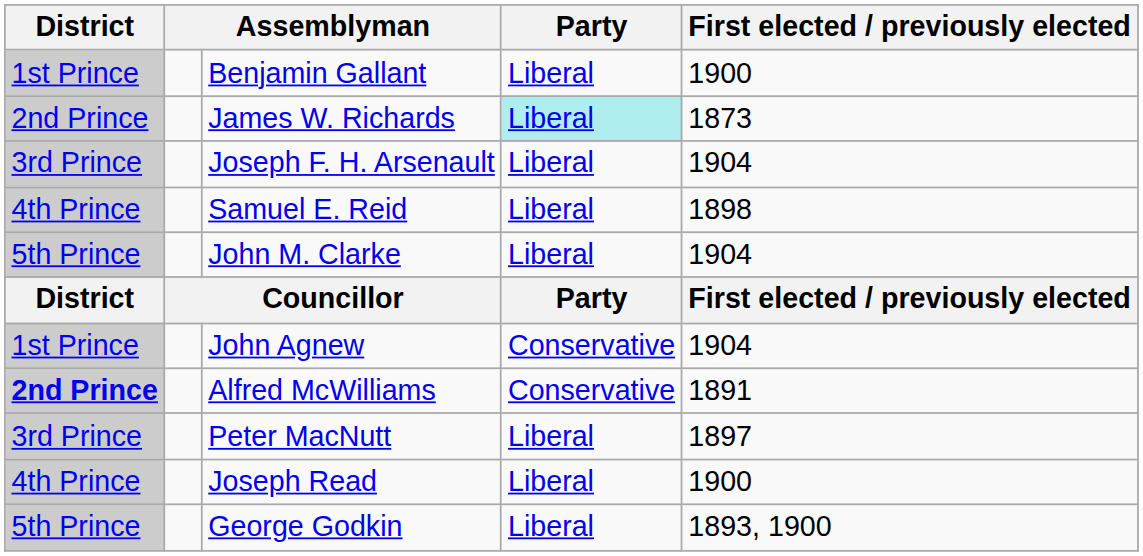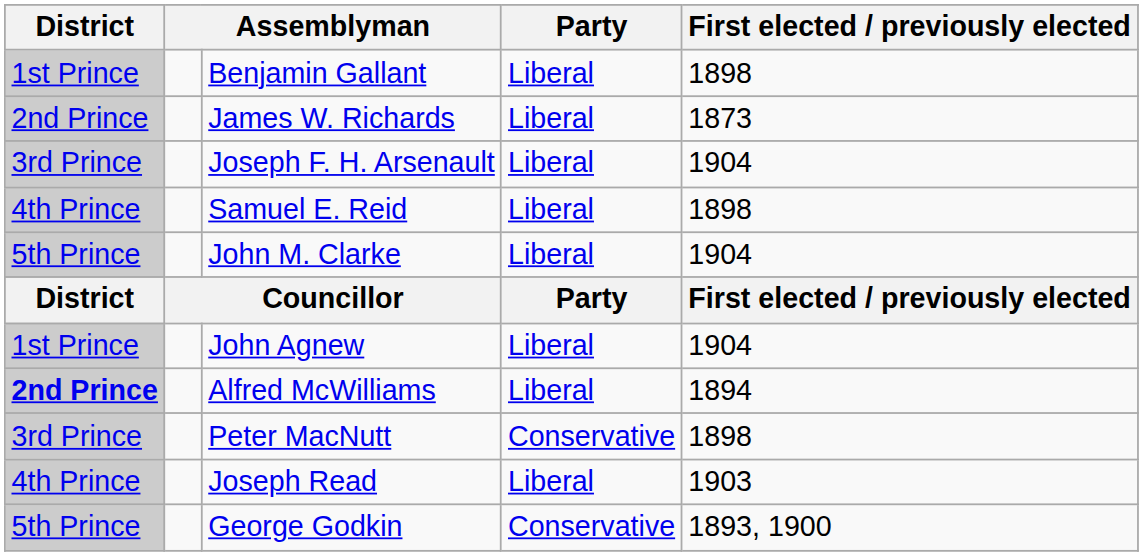Benjamin Gallant | First elected / previously elected: 1900 -> 1898
James W. Richards | Party: paleturquoise background -> no background
John Agnew | Party: Conservative -> Liberal
Alfred McWilliams | Party: Conservative -> Liberal
Alfred McWilliams | First elected / previously elected: 1891 -> 1894
Peter MacNutt | Party: Liberal -> Conservative
Peter MacNutt | First elected / previously elected: 1897 -> 1898
Joseph Read | First elected / previously elected: 1900 -> 1903
George Godkin | Party: Liberal -> Conservative
